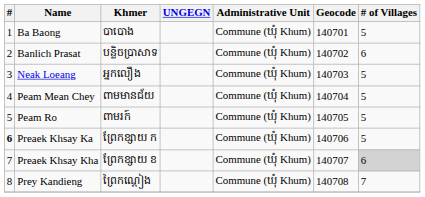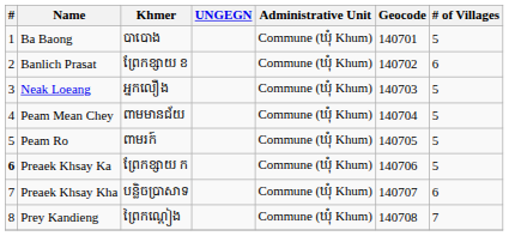Banlich Prasat | Khmer: បន្លិចប្រាសាទ -> ព្រែកខ្សាយ ខ
Preaek Khsay Kha | Khmer: ព្រែកខ្សាយ ខ -> បន្លិចប្រាសាទ
Preaek Khsay Kha | # of Villages: lightgrey background -> no background
